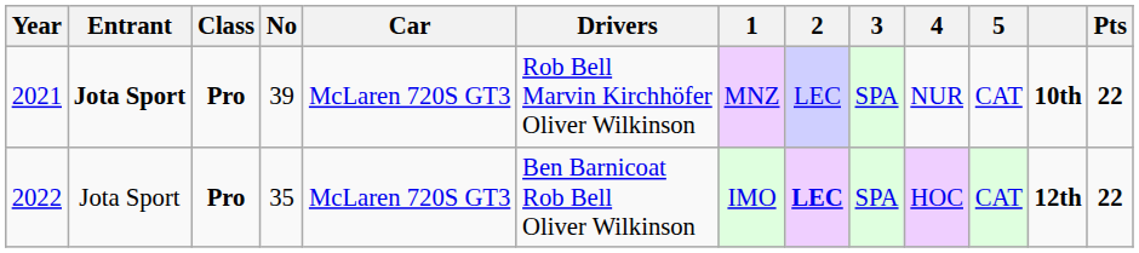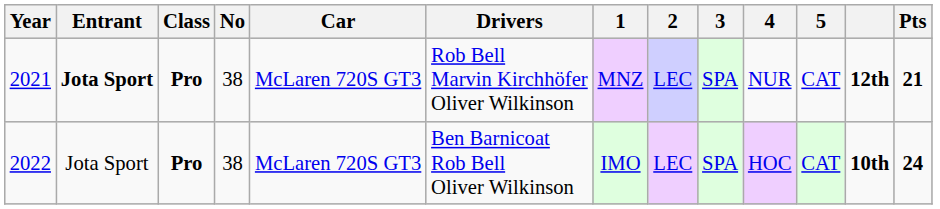2021 | No: 39 -> 38
2021 | column 12: 10th -> 12th
2021 | Pts: 22 -> 21
2022 | No: 35 -> 38
2022 | 2: bold -> normal
2022 | column 12: 12th -> 10th
2022 | Pts: 22 -> 24
